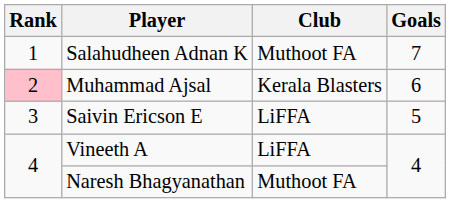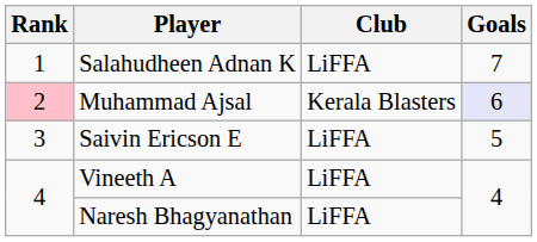Salahudheen Adnan K | Club: Muthoot FA -> LiFFA
Muhammad Ajsal | Goals: no background -> lavender background
Naresh Bhagyanathan | Club: Muthoot FA -> LiFFA
